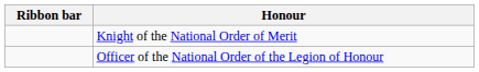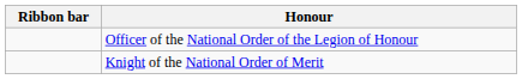rows swapped: Officer of the National Order of the Legion of Honour <-> Knight of the National Order of Merit
